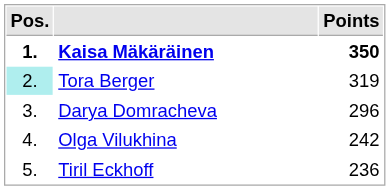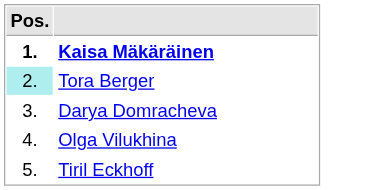- column: Points | 350 | 319 | 296 | 242 | 236
